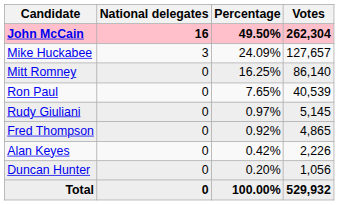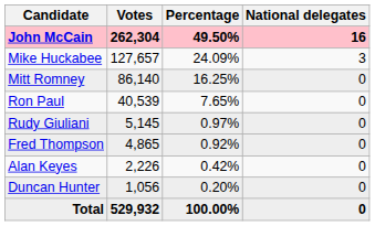columns swapped: Votes <-> National delegates
